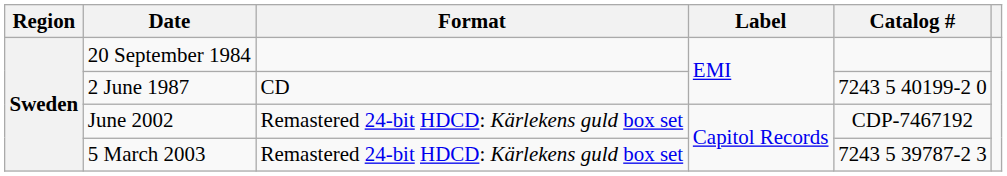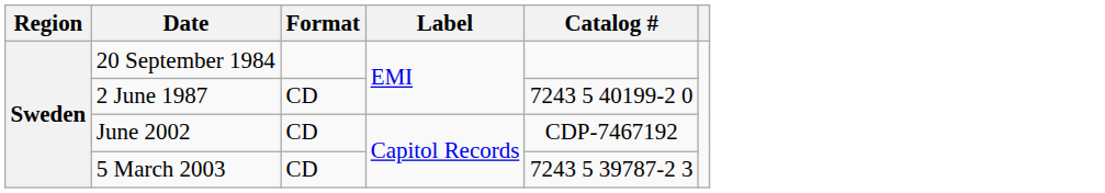June 2002 | Format: Remastered 24-bit HDCD: Kärlekens guld box set -> CD
5 March 2003 | Format: Remastered 24-bit HDCD: Kärlekens guld box set -> CD
